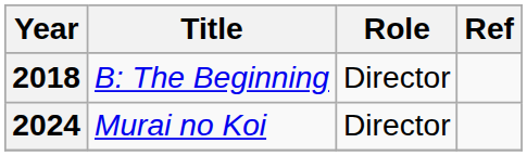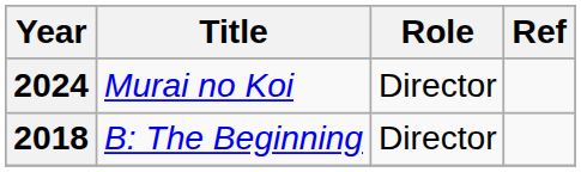rows swapped: 2018 <-> 2024
